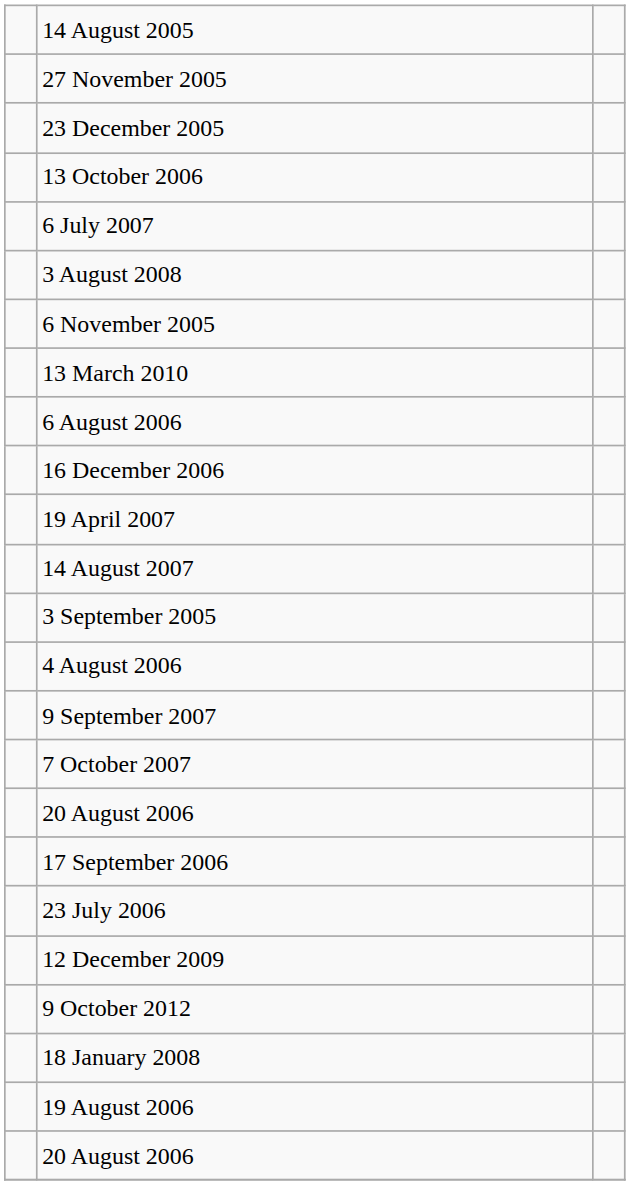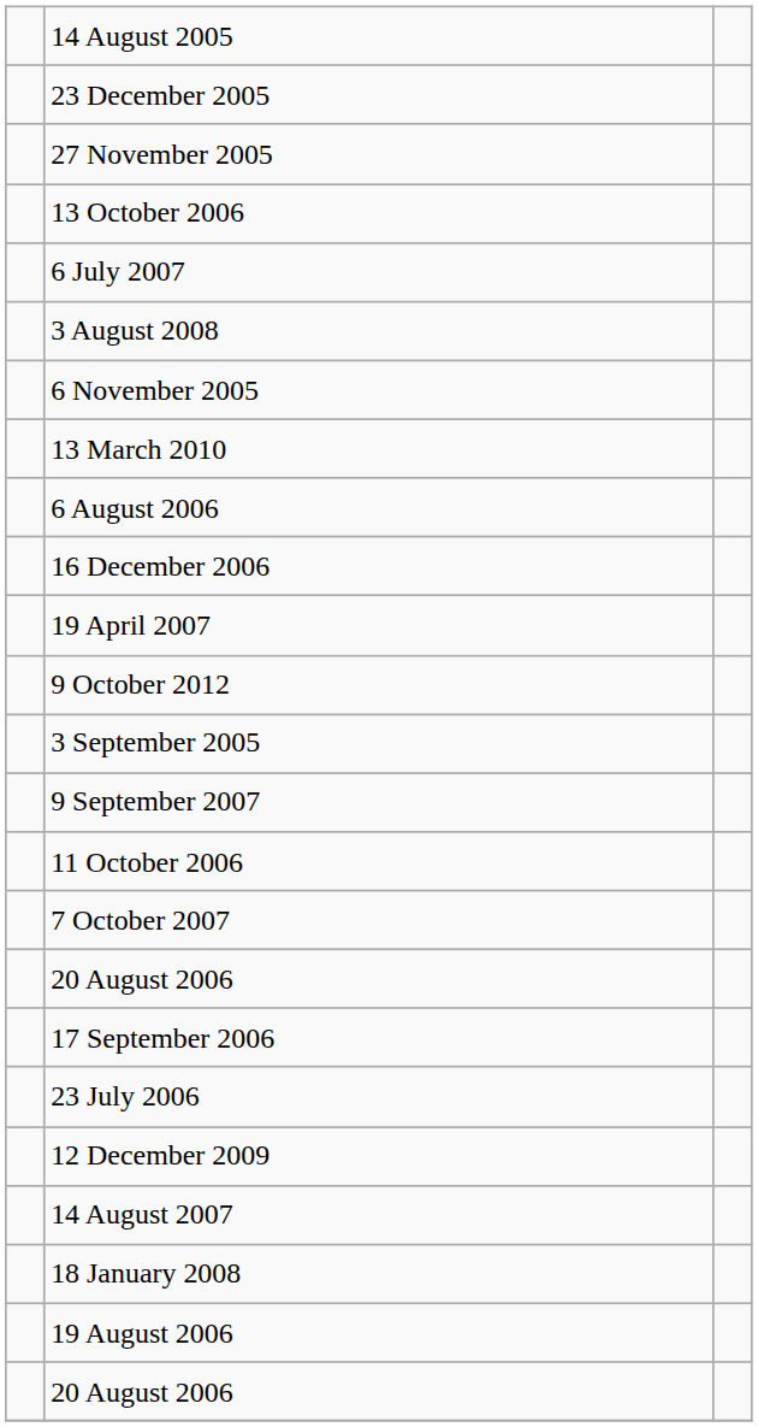rows swapped: 27 November 2005 <-> 23 December 2005
rows swapped: 14 August 2007 <-> 9 October 2012
- row: 4 August 2006
+ row: 11 October 2006
